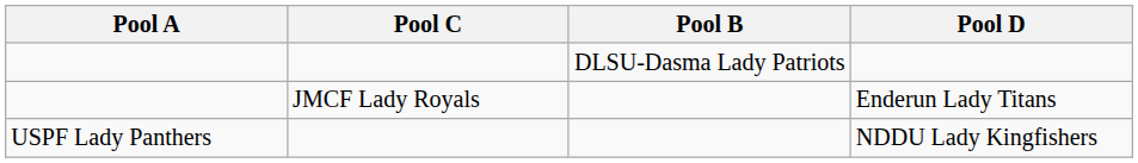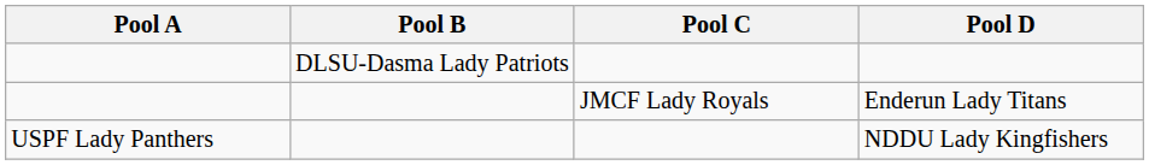columns swapped: Pool B <-> Pool C
